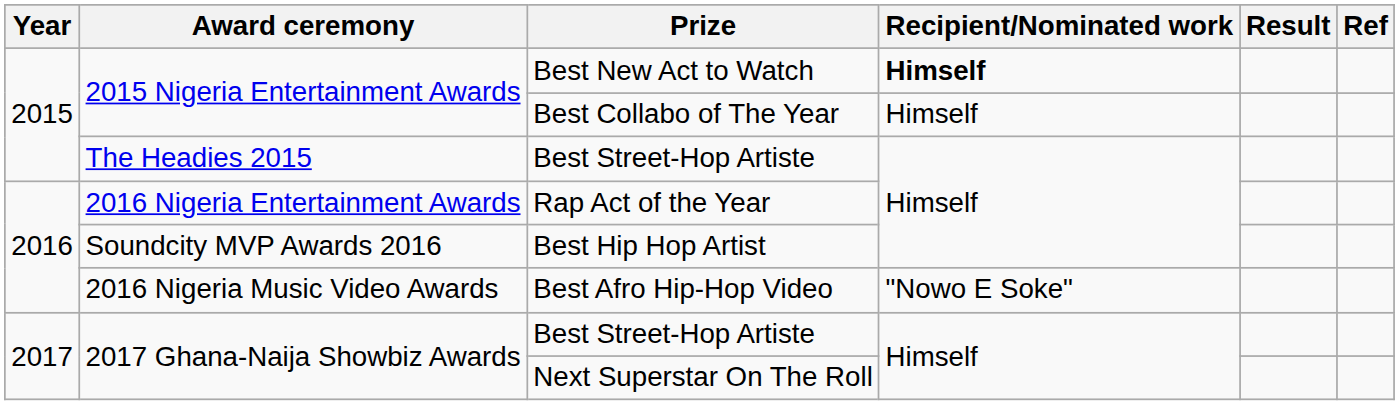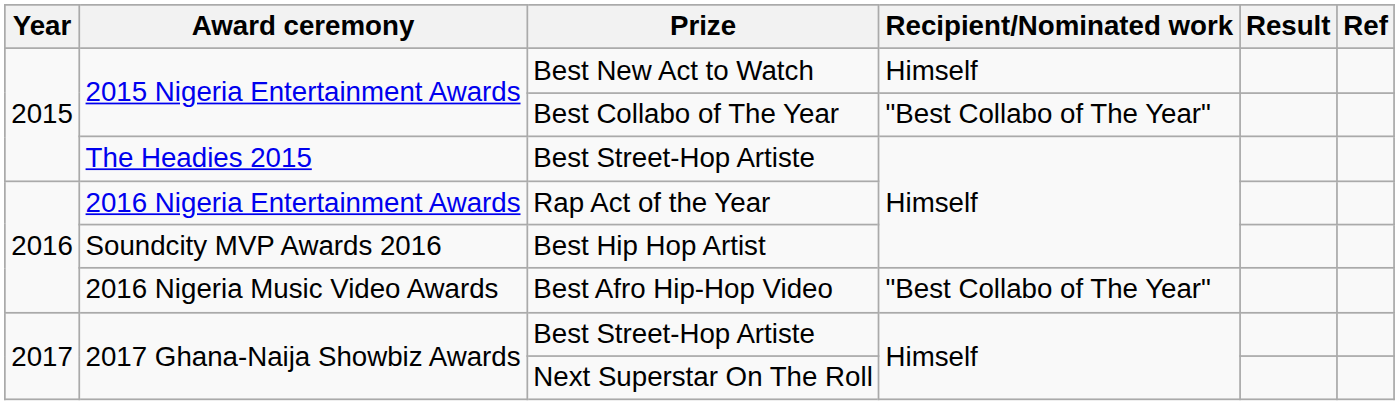Best New Act to Watch | Recipient/Nominated work: bold -> normal
Best Collabo of The Year | Recipient/Nominated work: Himself -> "Best Collabo of The Year"
Best Afro Hip-Hop Video | Recipient/Nominated work: "Nowo E Soke" -> "Best Collabo of The Year"
